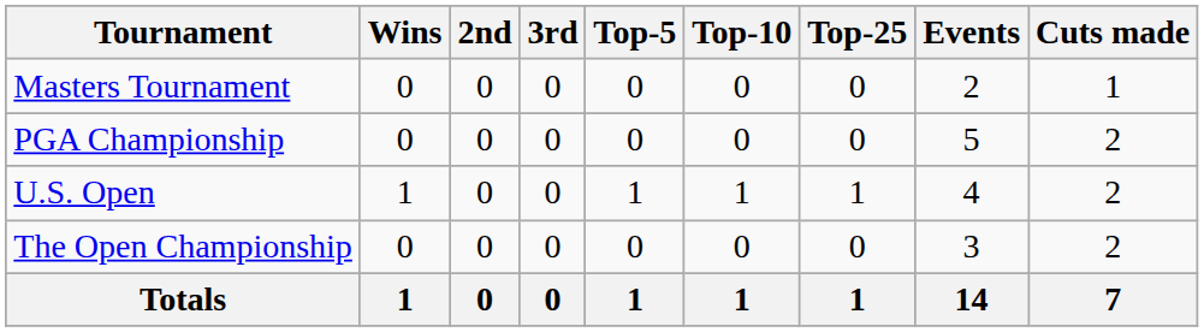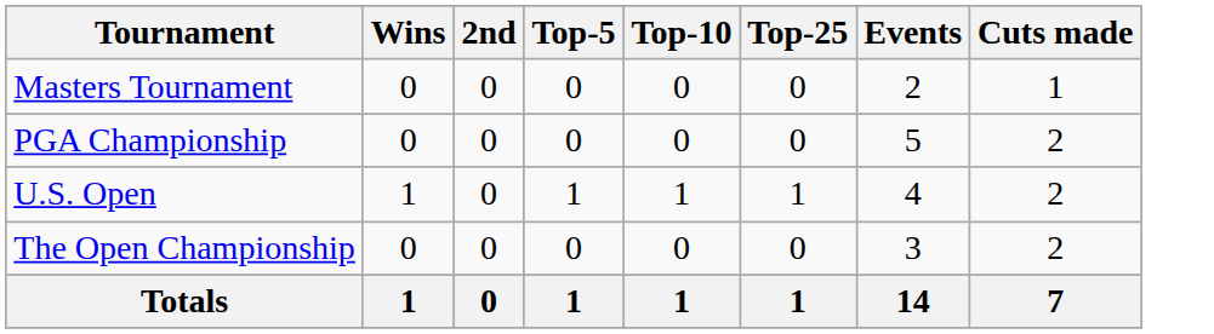- column: 3rd | 0 | 0 | 0 | 0 | 0
